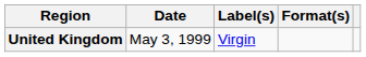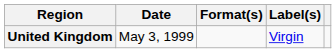columns swapped: Format(s) <-> Label(s)
